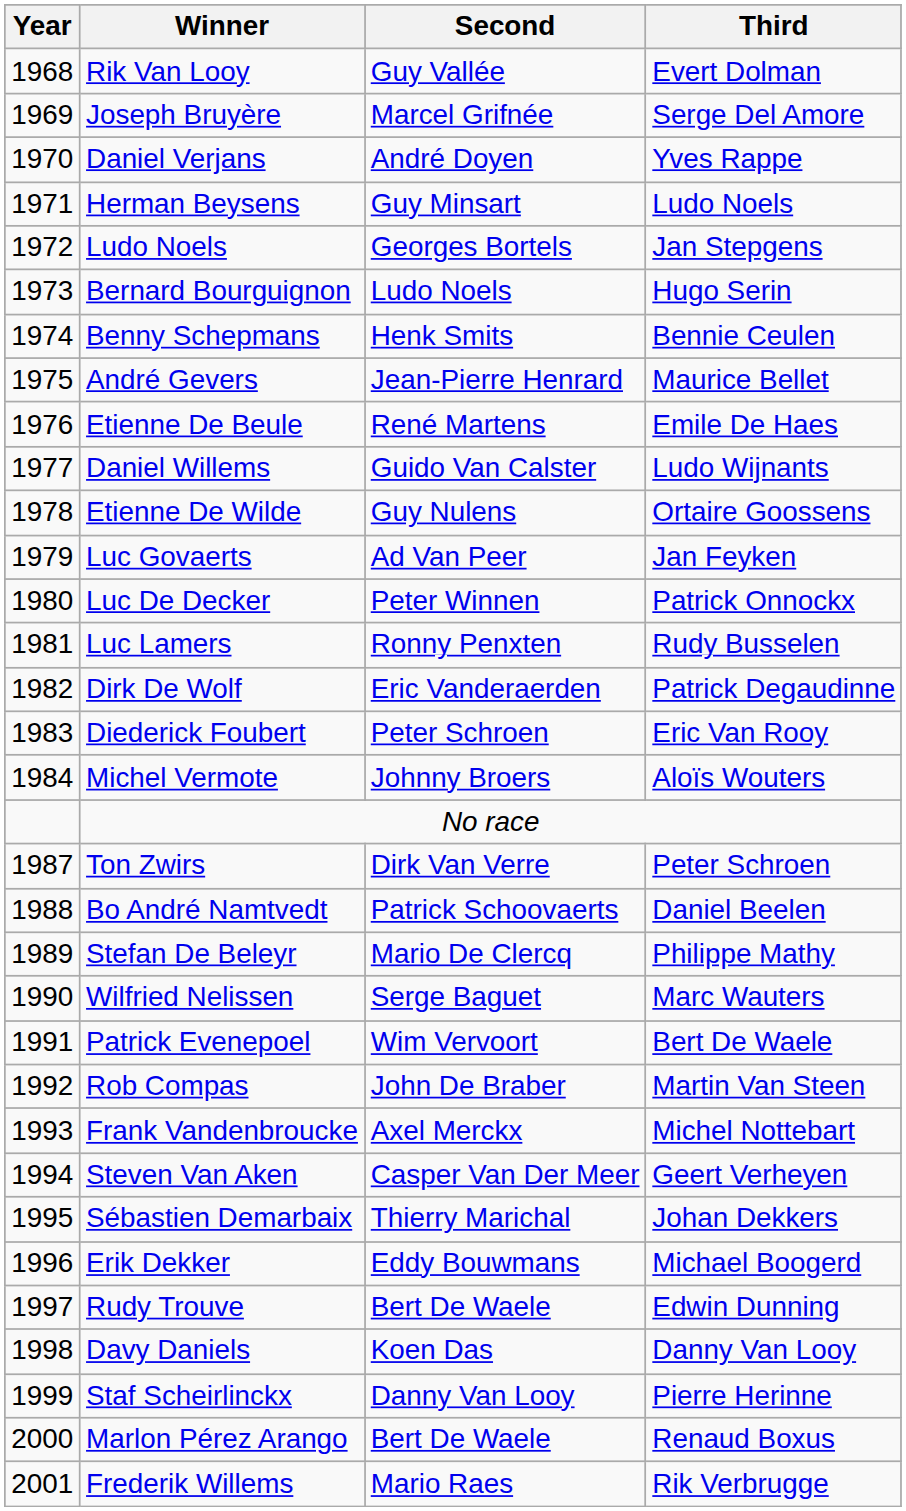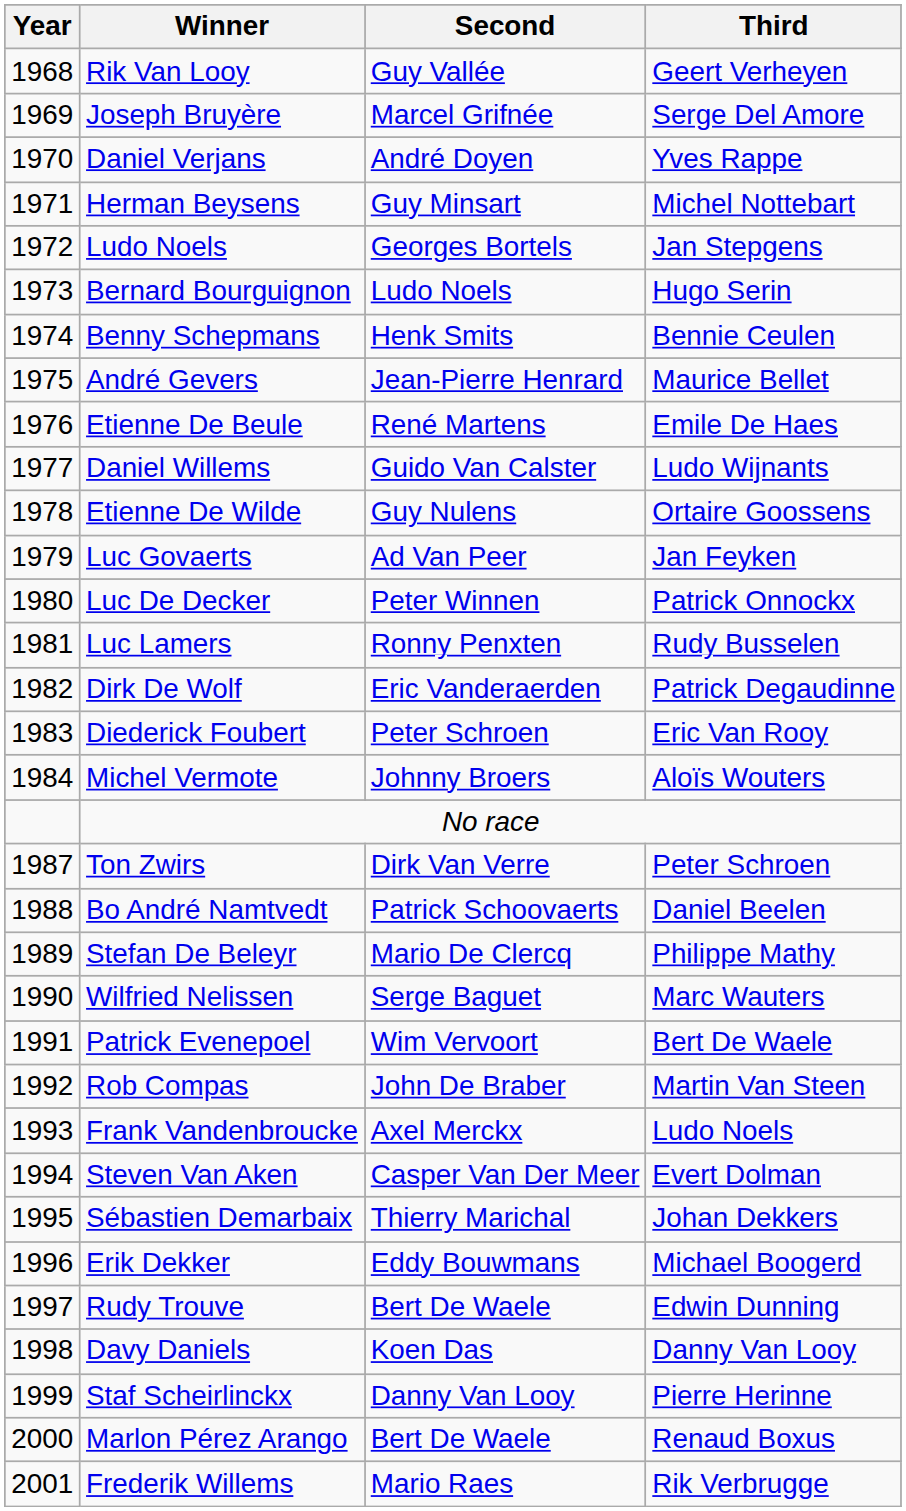Rik Van Looy | Third: Evert Dolman -> Geert Verheyen
Herman Beysens | Third: Ludo Noels -> Michel Nottebart
Frank Vandenbroucke | Third: Michel Nottebart -> Ludo Noels
Steven Van Aken | Third: Geert Verheyen -> Evert Dolman
